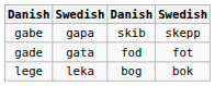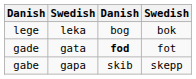rows swapped: gabe <-> lege
gade | column 3: normal -> bold
